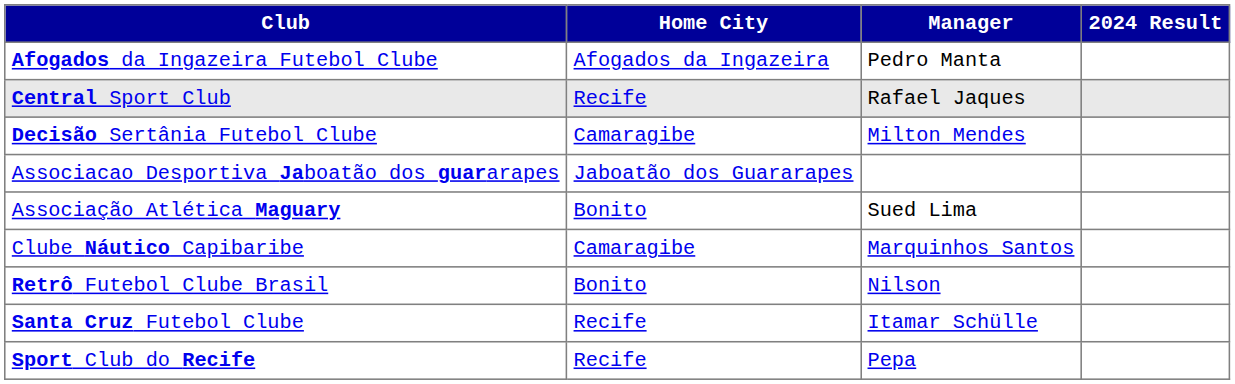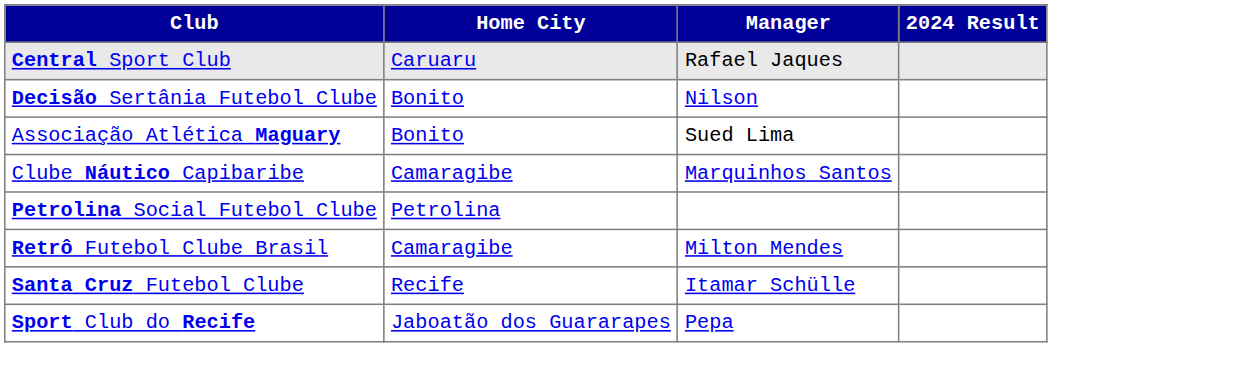- row: Afogados da Ingazeira Futebol Clube | Afogados da Ingazeira | Pedro Manta
Central Sport Club | Home City: Recife -> Caruaru
Decisão Sertânia Futebol Clube | Home City: Camaragibe -> Bonito
Decisão Sertânia Futebol Clube | Manager: Milton Mendes -> Nilson
- row: Associacao Desportiva Jaboatão dos guararapes | Jaboatão dos Guararapes
+ row: Petrolina Social Futebol Clube | Petrolina
Retrô Futebol Clube Brasil | Home City: Bonito -> Camaragibe
Retrô Futebol Clube Brasil | Manager: Nilson -> Milton Mendes
Sport Club do Recife | Home City: Recife -> Jaboatão dos Guararapes
